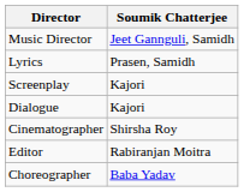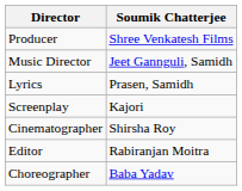+ row: Producer | Shree Venkatesh Films
- row: Dialogue | Kajori
